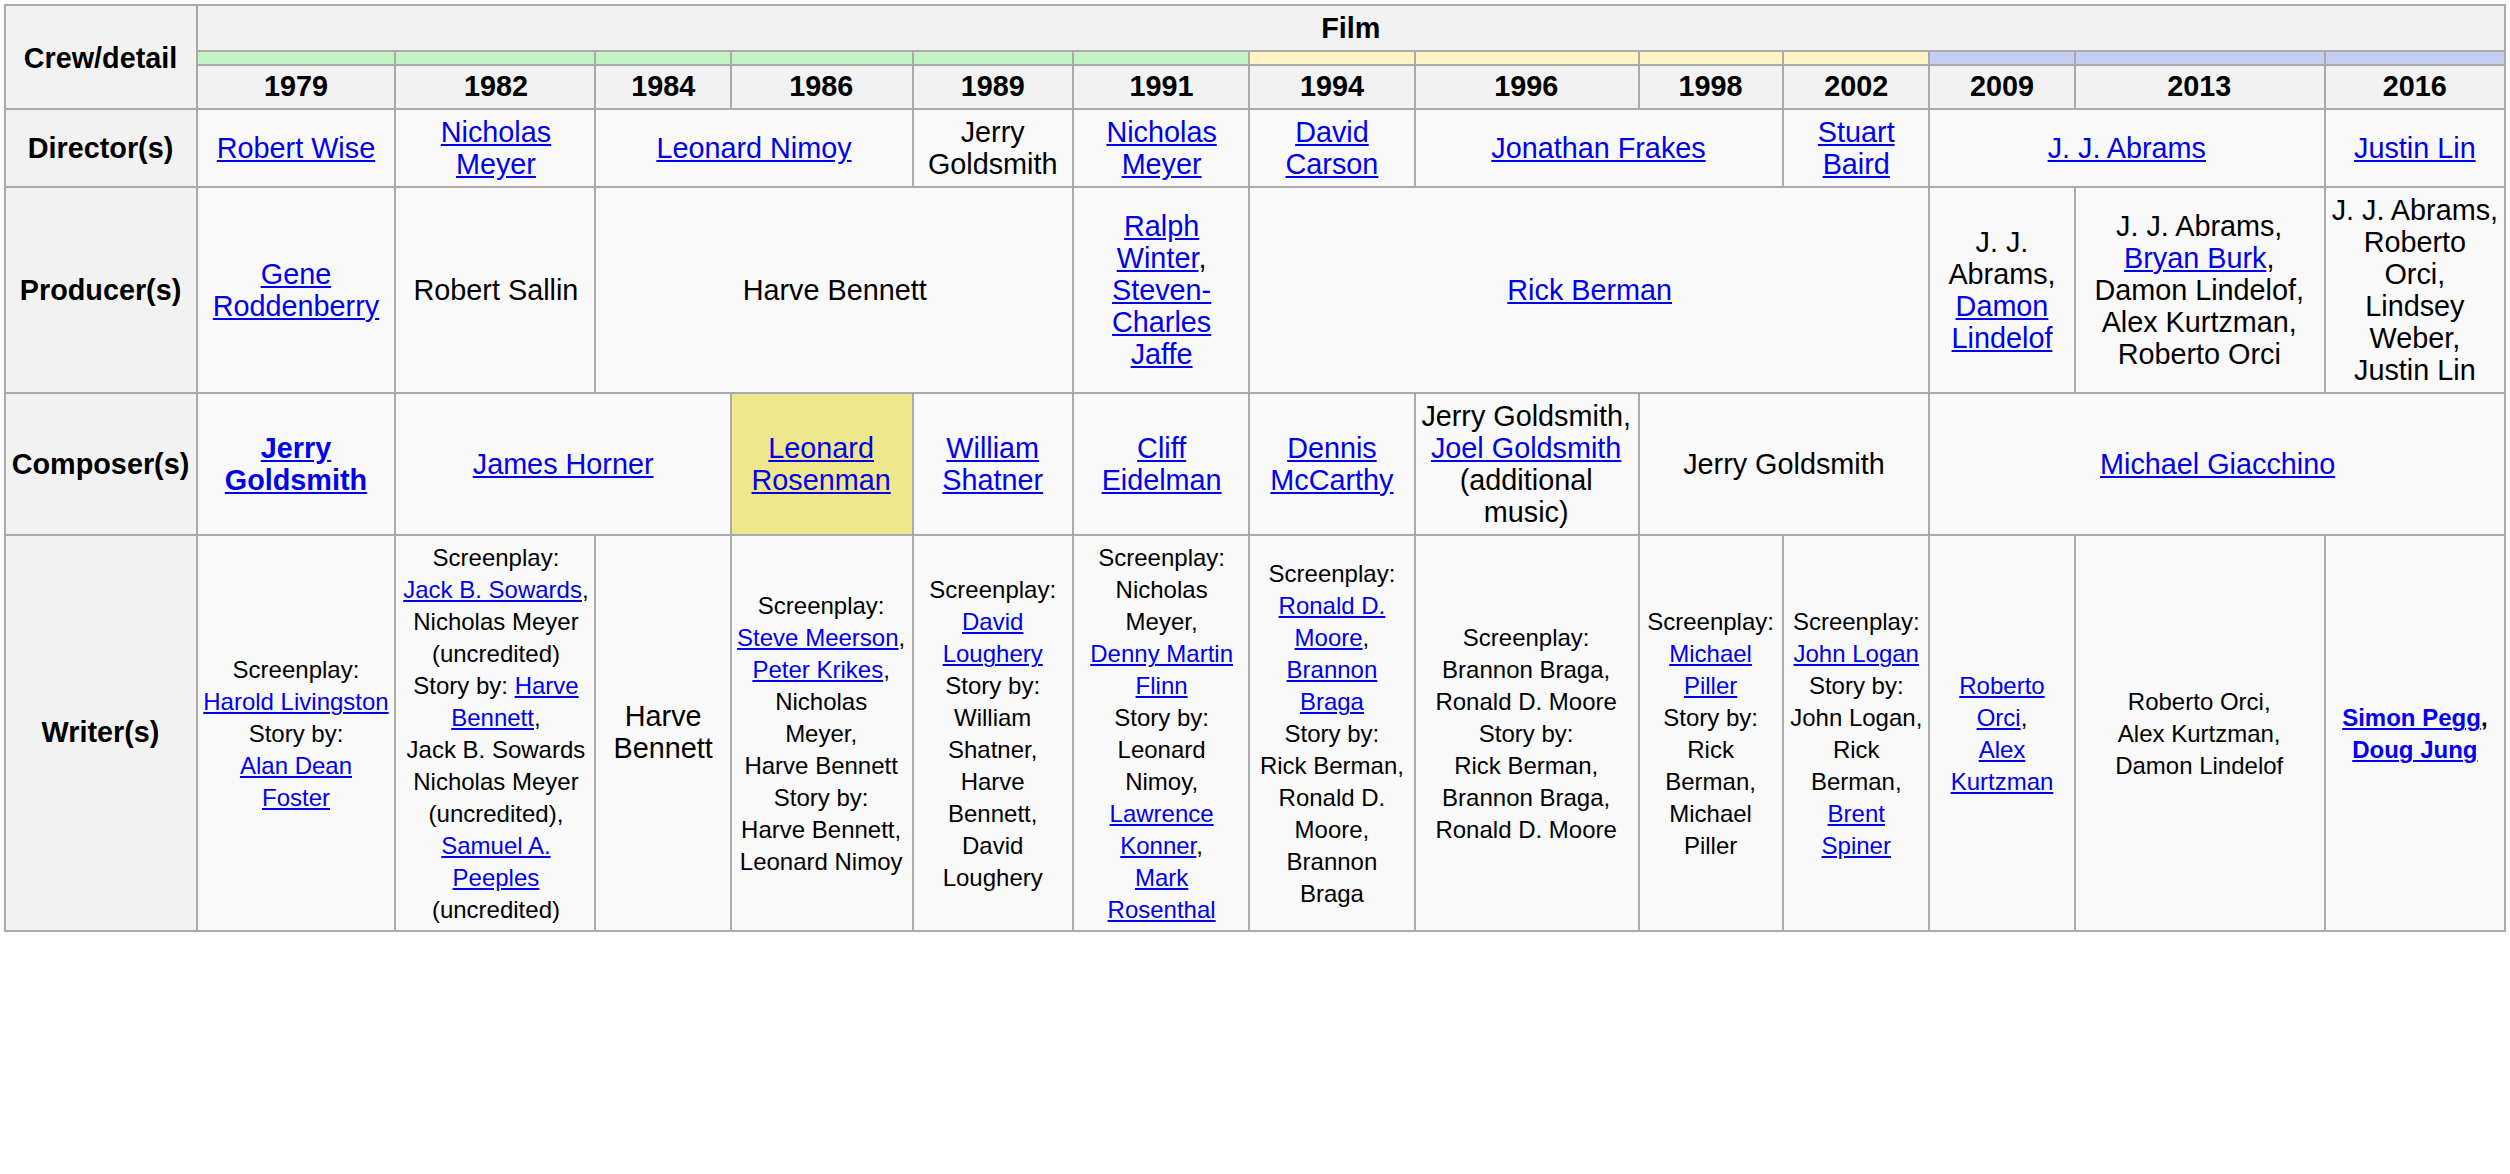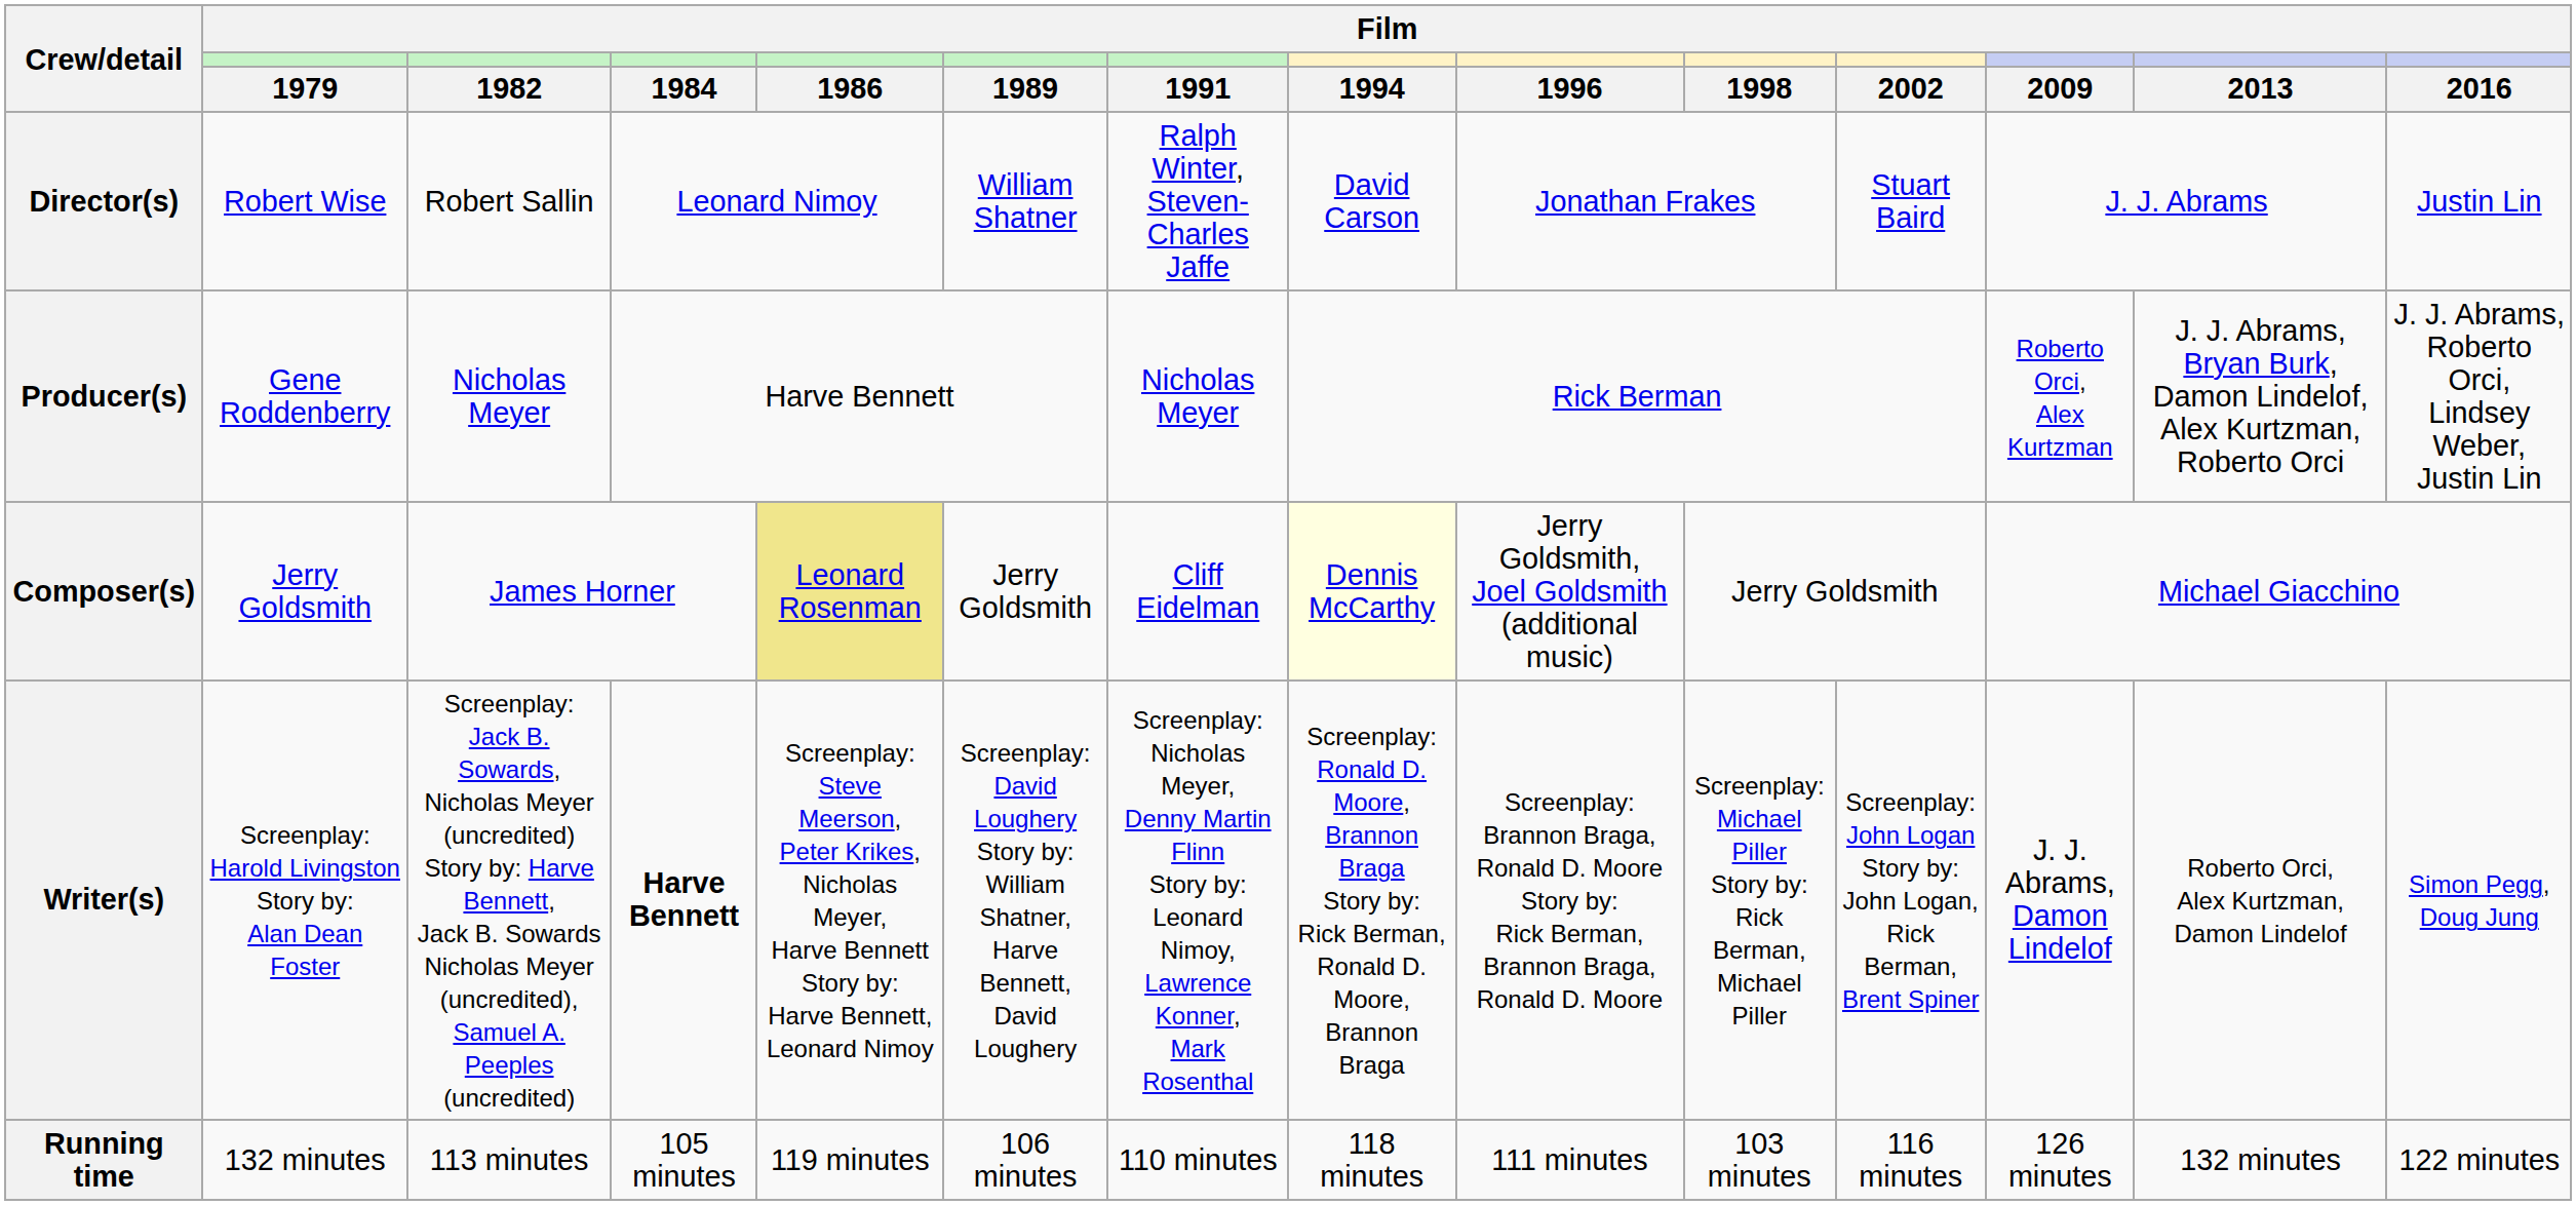Director(s) | Film / 1982: Nicholas Meyer -> Robert Sallin
Director(s) | Film / 1989: Jerry Goldsmith -> William Shatner
Director(s) | Film / 1991: Nicholas Meyer -> Ralph Winter, Steven-Charles Jaffe
Producer(s) | Film / 1982: Robert Sallin -> Nicholas Meyer
Producer(s) | Film / 1991: Ralph Winter, Steven-Charles Jaffe -> Nicholas Meyer
Producer(s) | Film / 2009: J. J. Abrams, Damon Lindelof -> Roberto Orci, Alex Kurtzman
Composer(s) | Film / 1979: bold -> normal
Composer(s) | Film / 1989: William Shatner -> Jerry Goldsmith
Composer(s) | Film / 1994: no background -> lightyellow background
Writer(s) | Film / 1984: normal -> bold
Writer(s) | Film / 2009: Roberto Orci, Alex Kurtzman -> J. J. Abrams, Damon Lindelof
Writer(s) | Film / 2016: bold -> normal
+ row: Running time | 132 minutes | 113 minutes | 105 minutes | 119 minutes | 106 minutes | 110 minutes | 118 minutes | 111 minutes | 103 minutes | 116 minutes | 126 minutes | 132 minutes | 122 minutes
